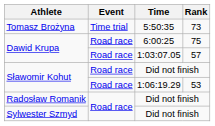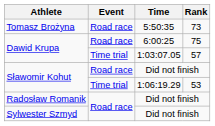Tomasz Brożyna | Event: Time trial -> Road race
Dawid Krupa / 1:03:07.05 | Event: Road race -> Time trial
Sławomir Kohut / 1:06:19.29 | Event: Road race -> Time trial
